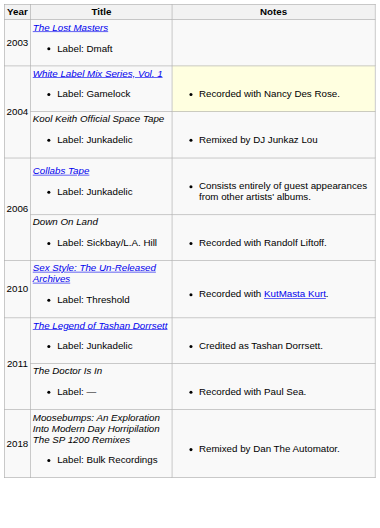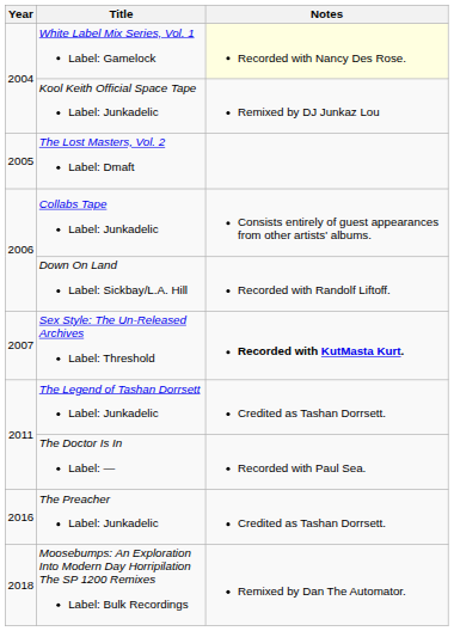- row: 2003 | The Lost Masters Label: Dmaft
+ row: 2005 | The Lost Masters, Vol. 2 Label: Dmaft
Sex Style: The Un-Released Archives Label: Threshold | Year: 2010 -> 2007
Sex Style: The Un-Released Archives Label: Threshold | Notes: normal -> bold
+ row: 2016 | The Preacher Label: Junkadelic | Credited as Tashan Dorrsett.
